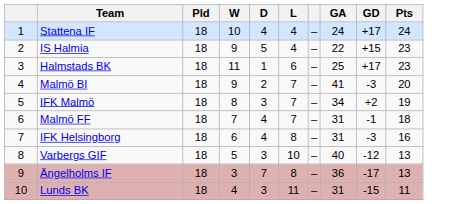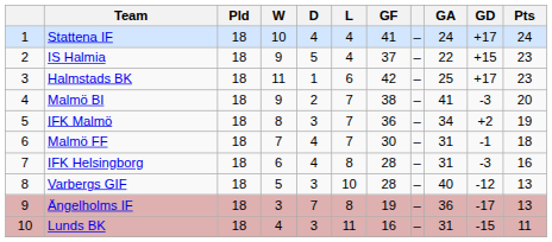+ column: GF | 41 | 37 | 42 | 38 | 36 | 30 | 28 | 28 | 19 | 16
